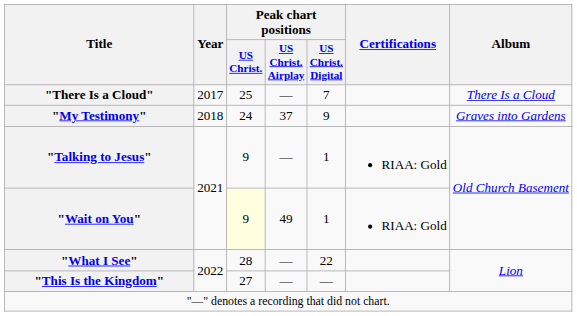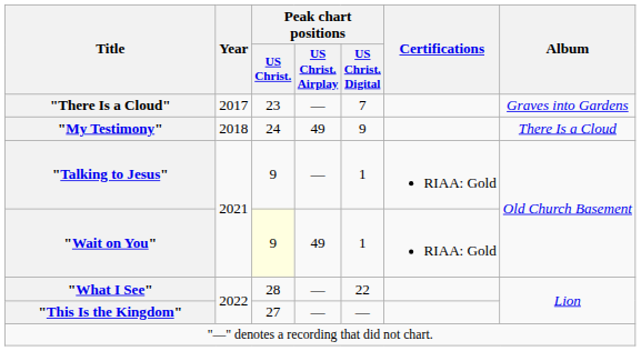"There Is a Cloud" | Peak chart positions / US Christ.: 25 -> 23
"There Is a Cloud" | Album: There Is a Cloud -> Graves into Gardens
"My Testimony" | Peak chart positions / US Christ. Airplay: 37 -> 49
"My Testimony" | Album: Graves into Gardens -> There Is a Cloud
